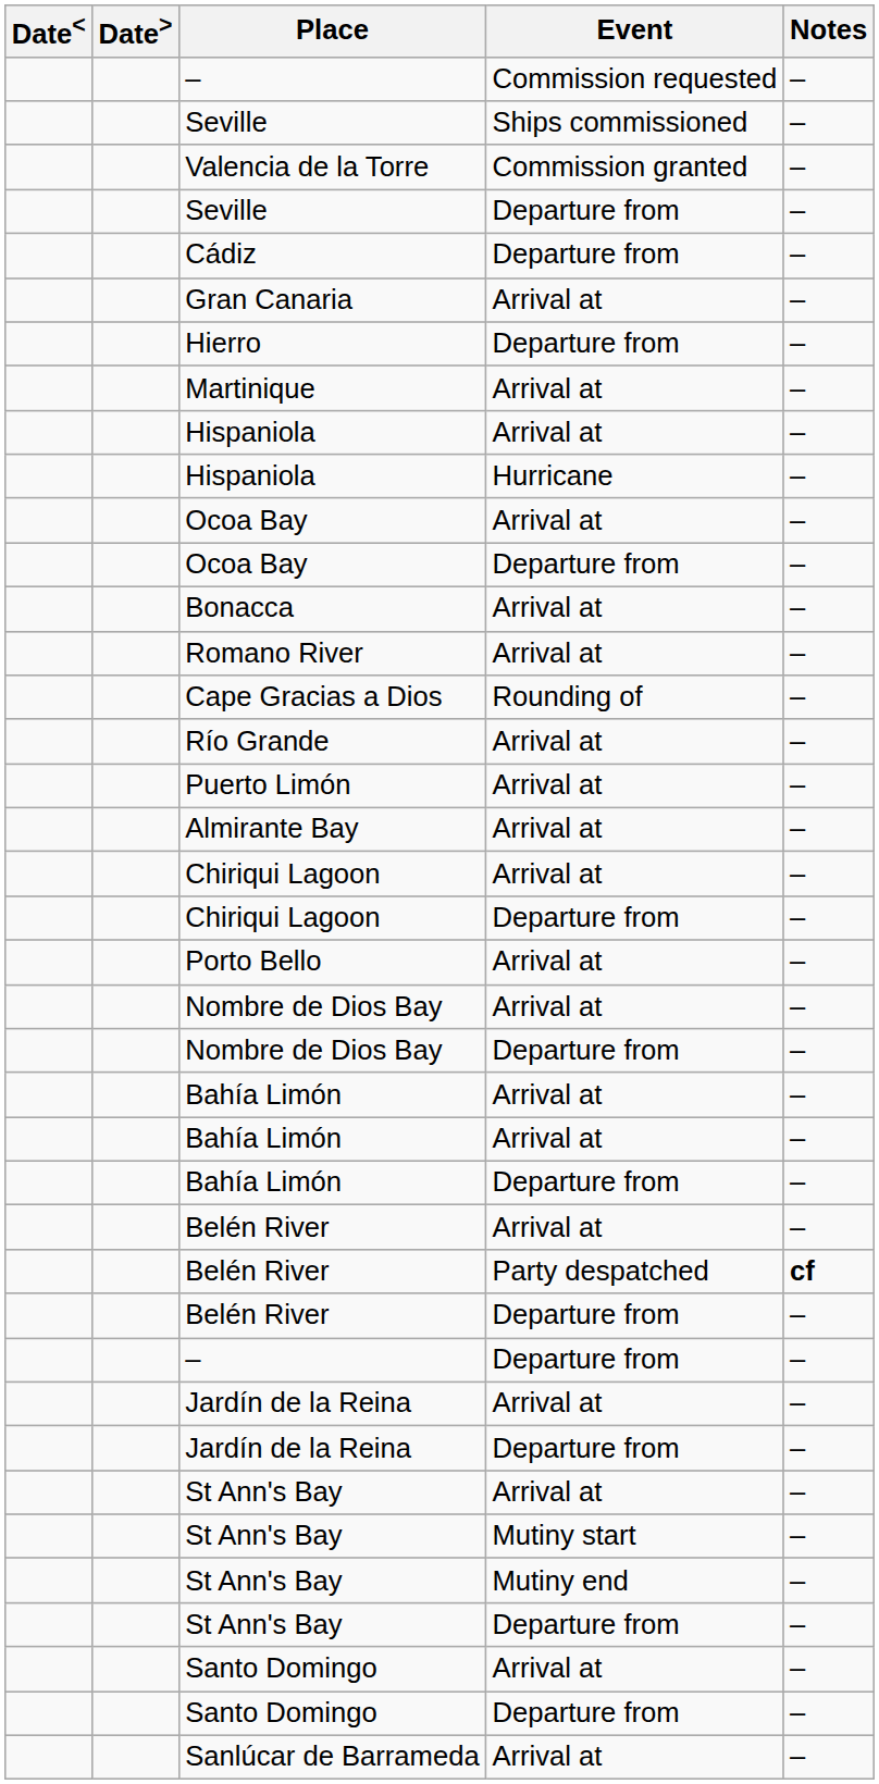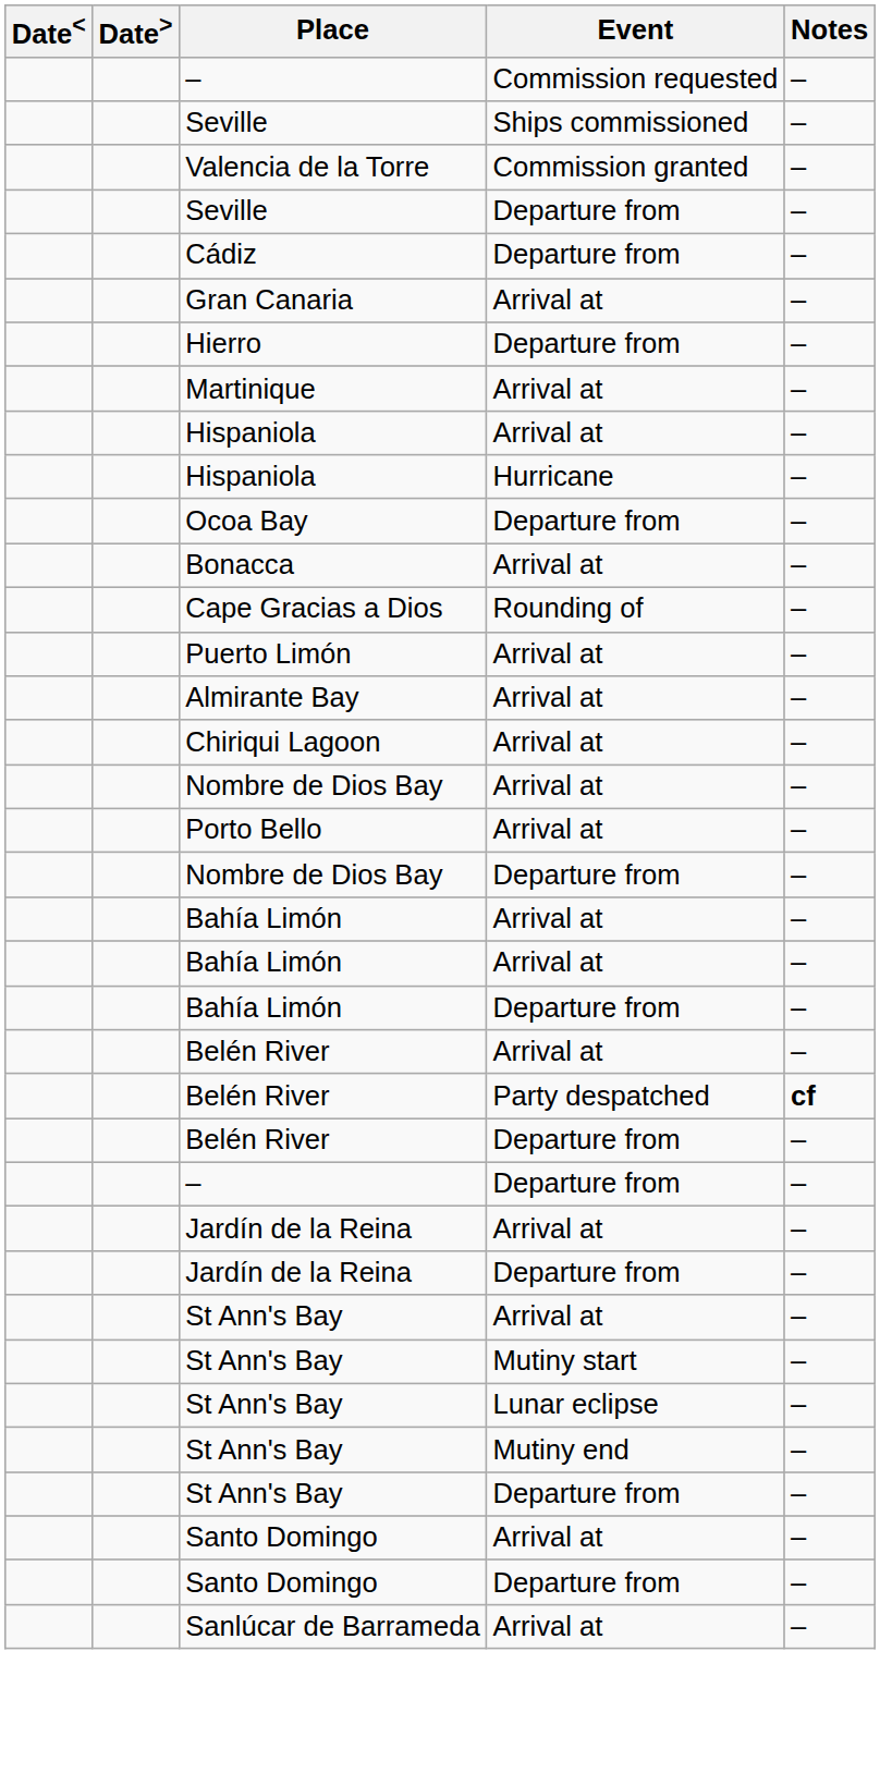- row: Ocoa Bay | Arrival at | –
- row: Romano River | Arrival at | –
- row: Río Grande | Arrival at | –
- row: Chiriqui Lagoon | Departure from | –
rows swapped: Porto Bello <-> Nombre de Dios Bay / Arrival at
+ row: St Ann's Bay | Lunar eclipse | –
